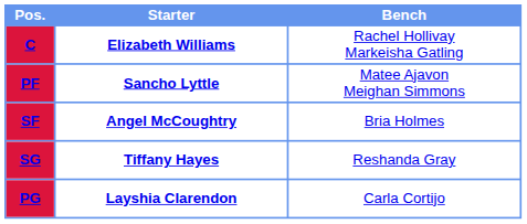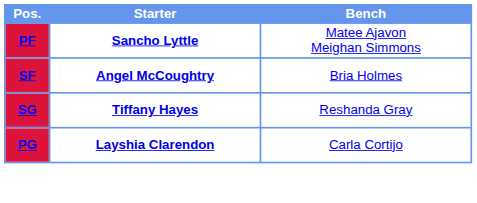- row: C | Elizabeth Williams | Rachel Hollivay Markeisha Gatling
